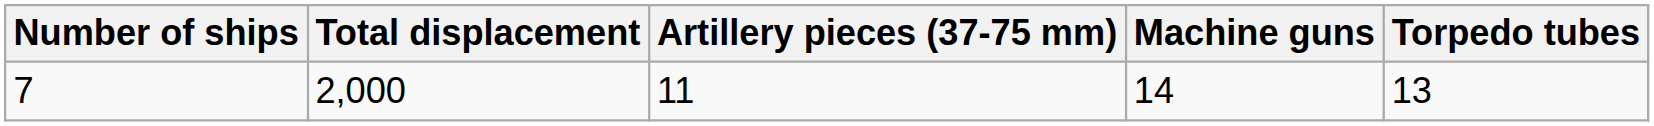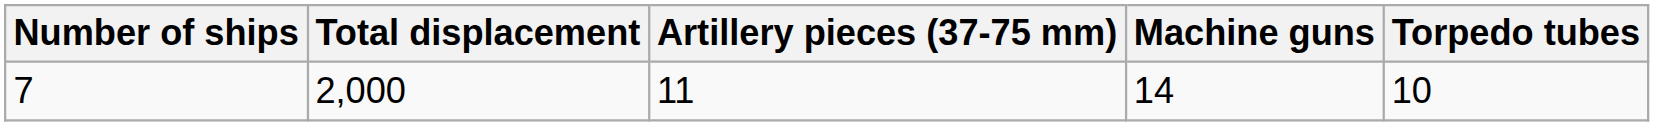7 | Torpedo tubes: 13 -> 10
